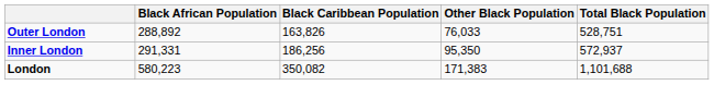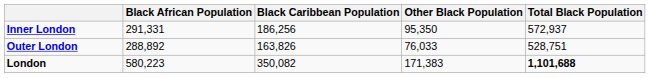rows swapped: Inner London <-> Outer London
London | Total Black Population: normal -> bold
